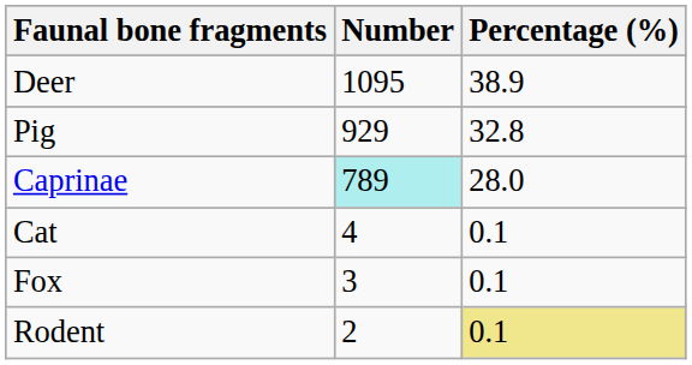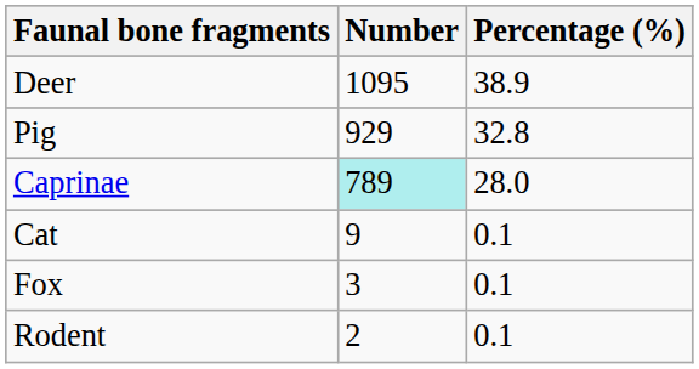Cat | Number: 4 -> 9
Rodent | Percentage (%): khaki background -> no background
